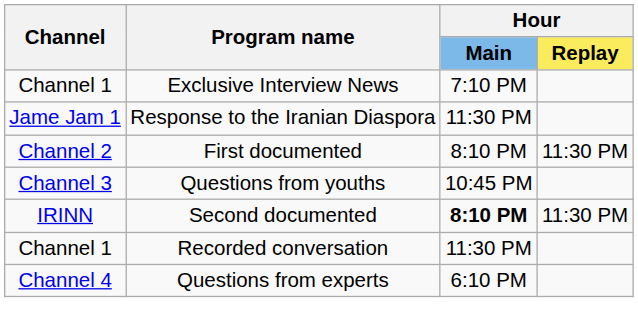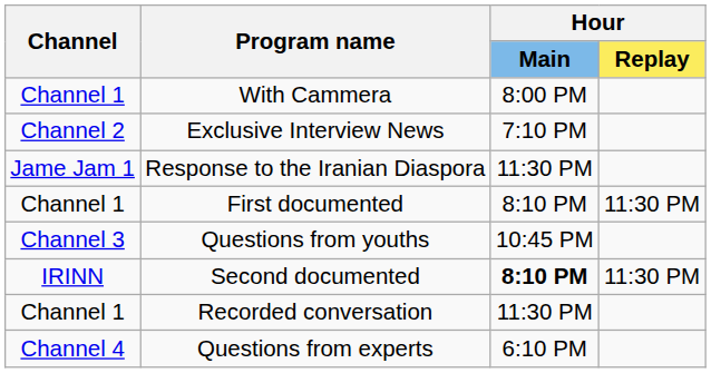+ row: Channel 1 | With Cammera | 8:00 PM
Exclusive Interview News | Channel: Channel 1 -> Channel 2
First documented | Channel: Channel 2 -> Channel 1
